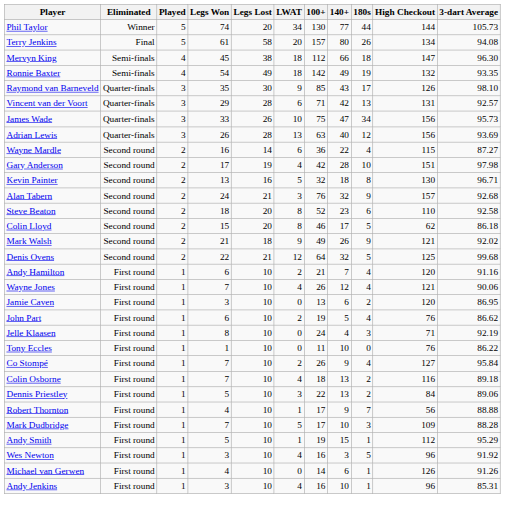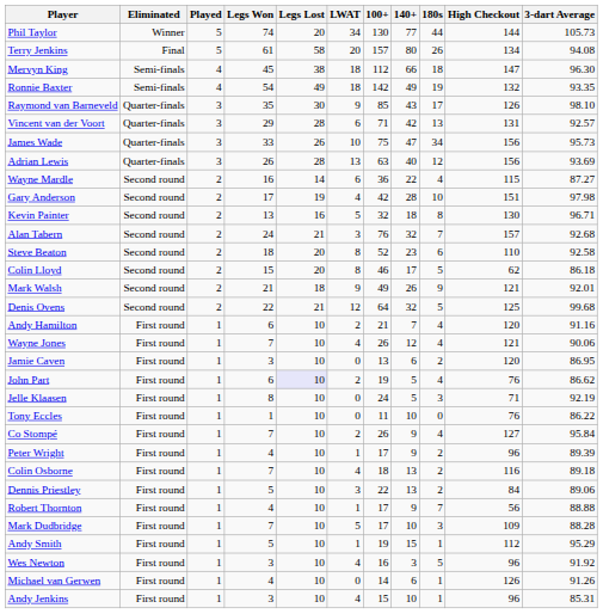Alan Tabern | 180s: 9 -> 7
Mark Walsh | 3-dart Average: 92.02 -> 92.01
John Part | Legs Lost: no background -> lavender background
Jelle Klaasen | 140+: 4 -> 5
+ row: Peter Wright | First round | 1 | 4 | 10 | 1 | 17 | 9 | 2 | 96 | 89.39
Andy Jenkins | 100+: 16 -> 15
